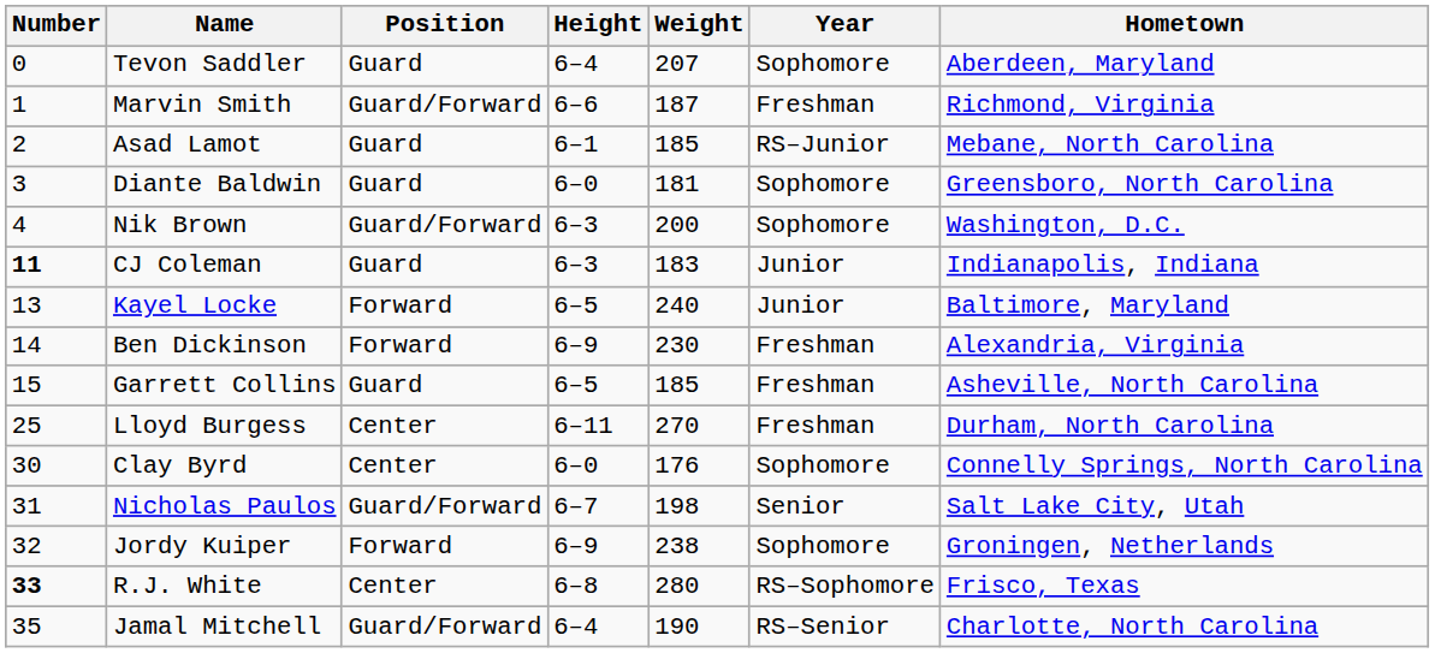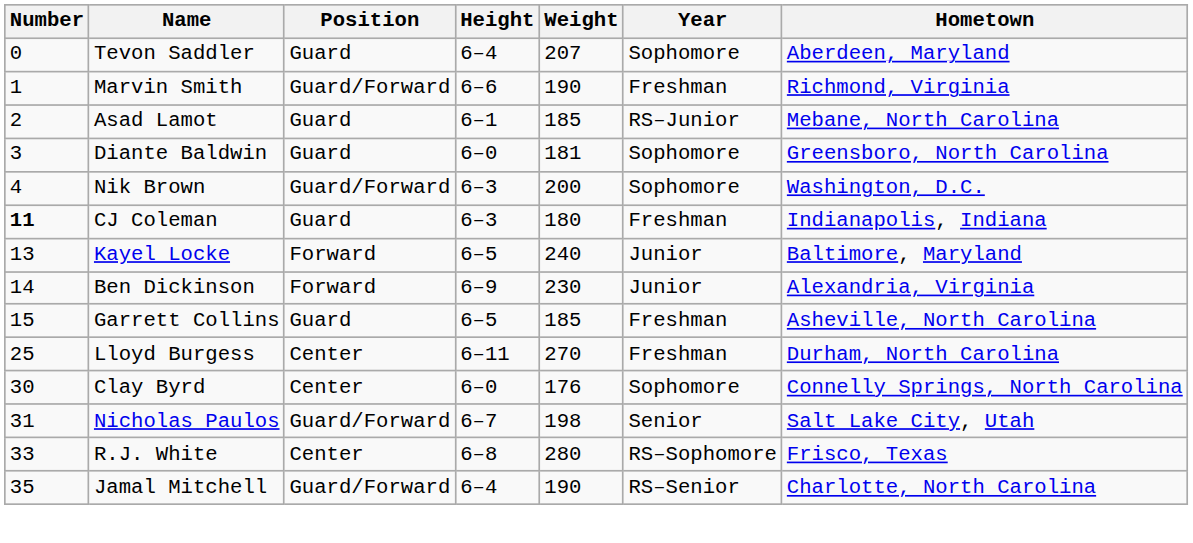Marvin Smith | Weight: 187 -> 190
CJ Coleman | Weight: 183 -> 180
CJ Coleman | Year: Junior -> Freshman
Ben Dickinson | Year: Freshman -> Junior
- row: 32 | Jordy Kuiper | Forward | 6–9 | 238 | Sophomore | Groningen, Netherlands
R.J. White | Number: bold -> normal
